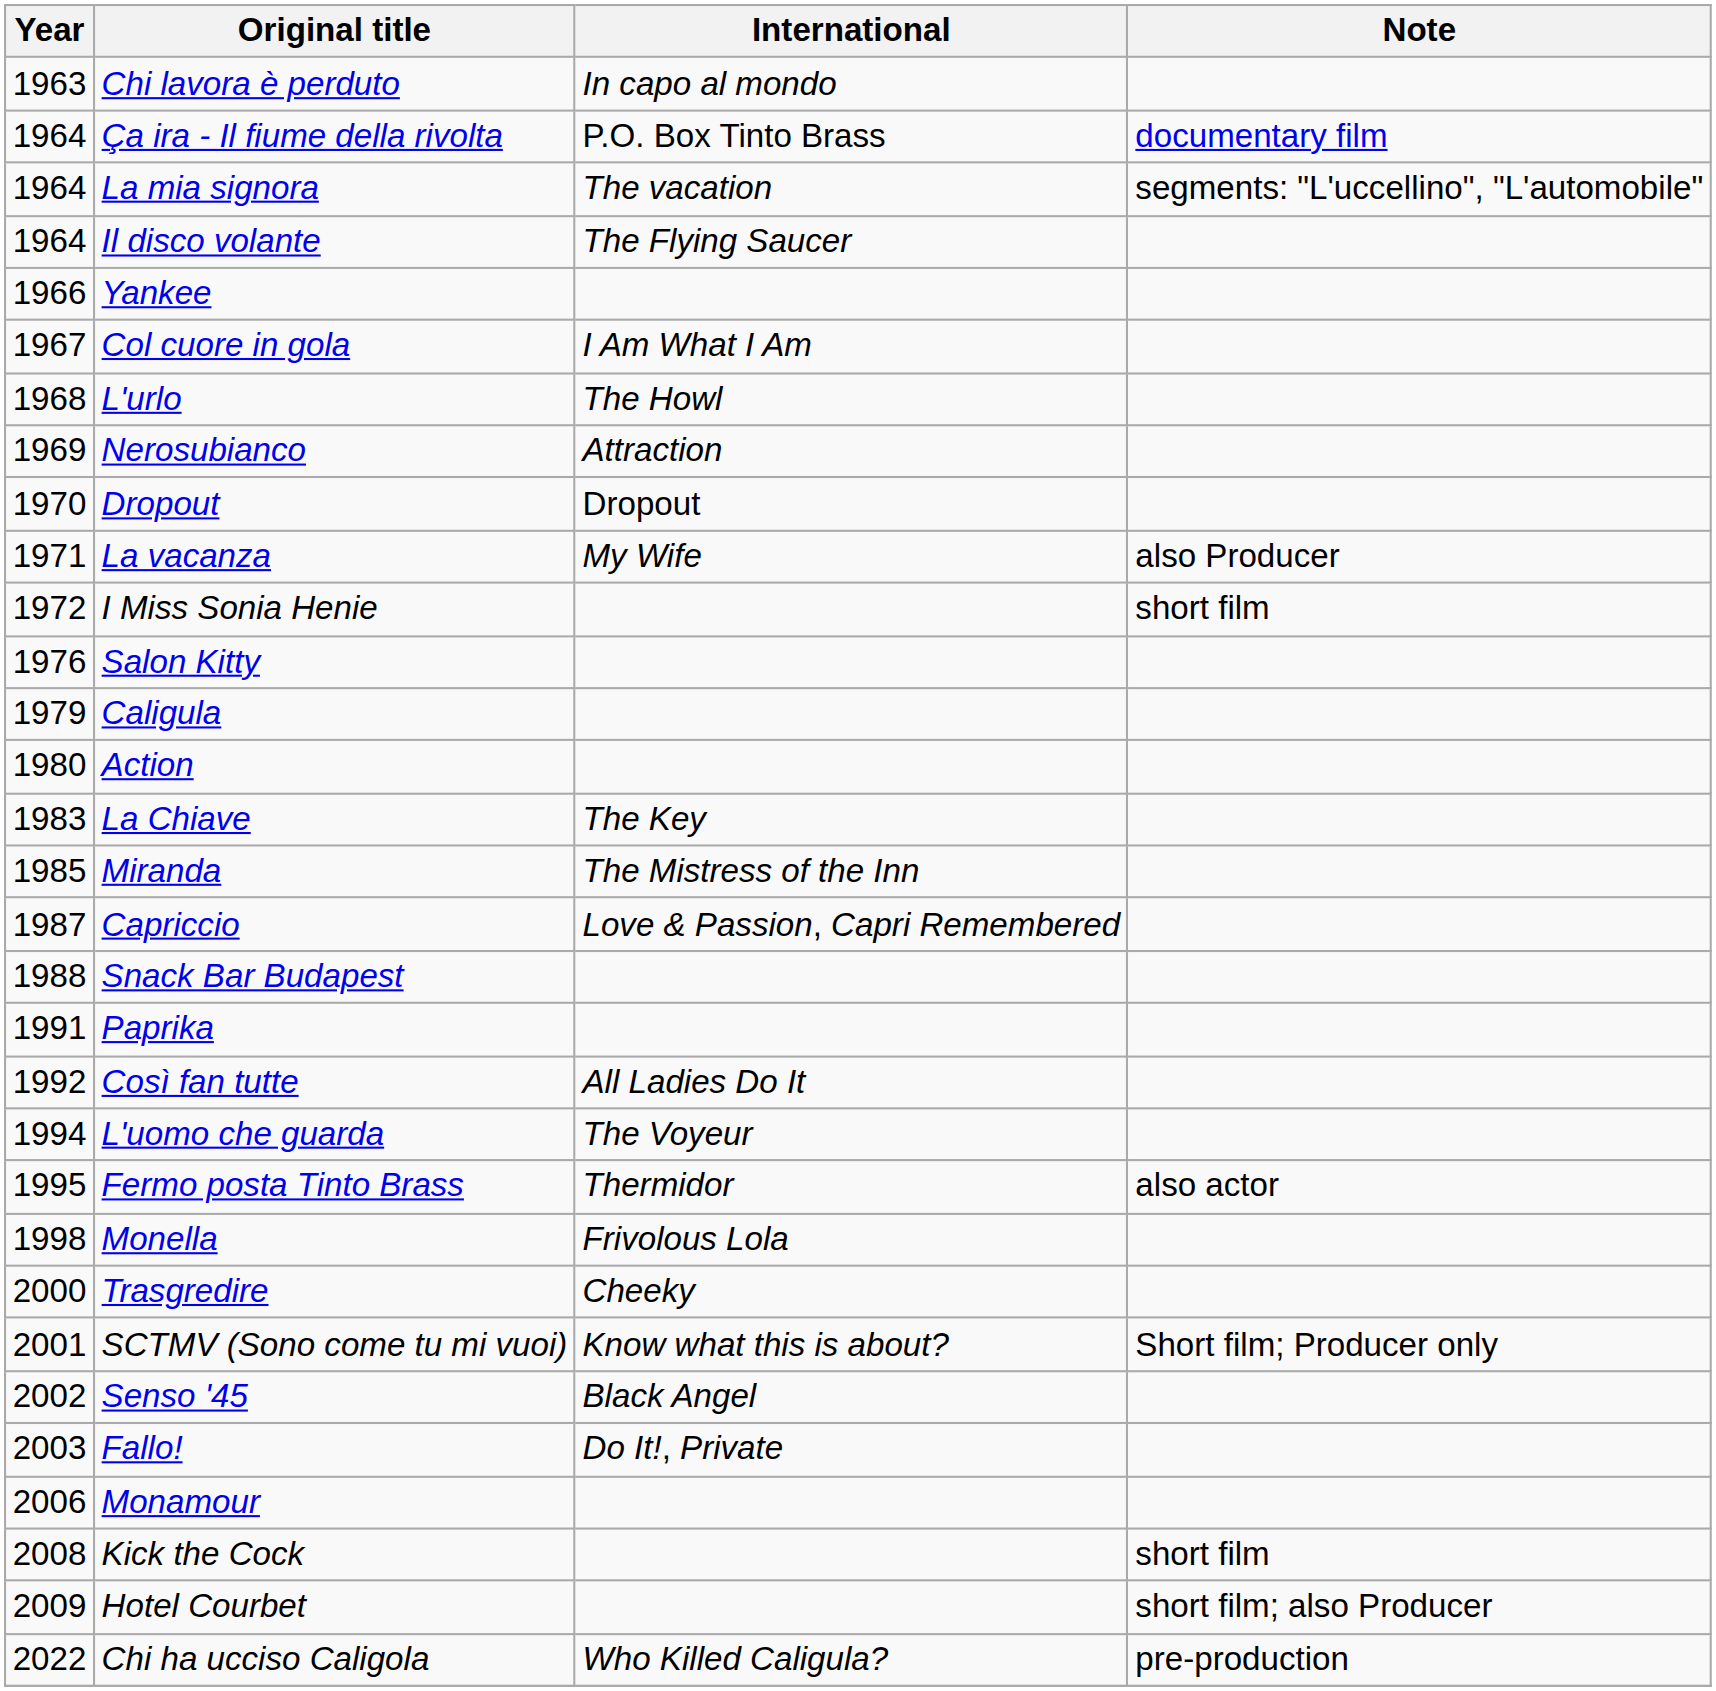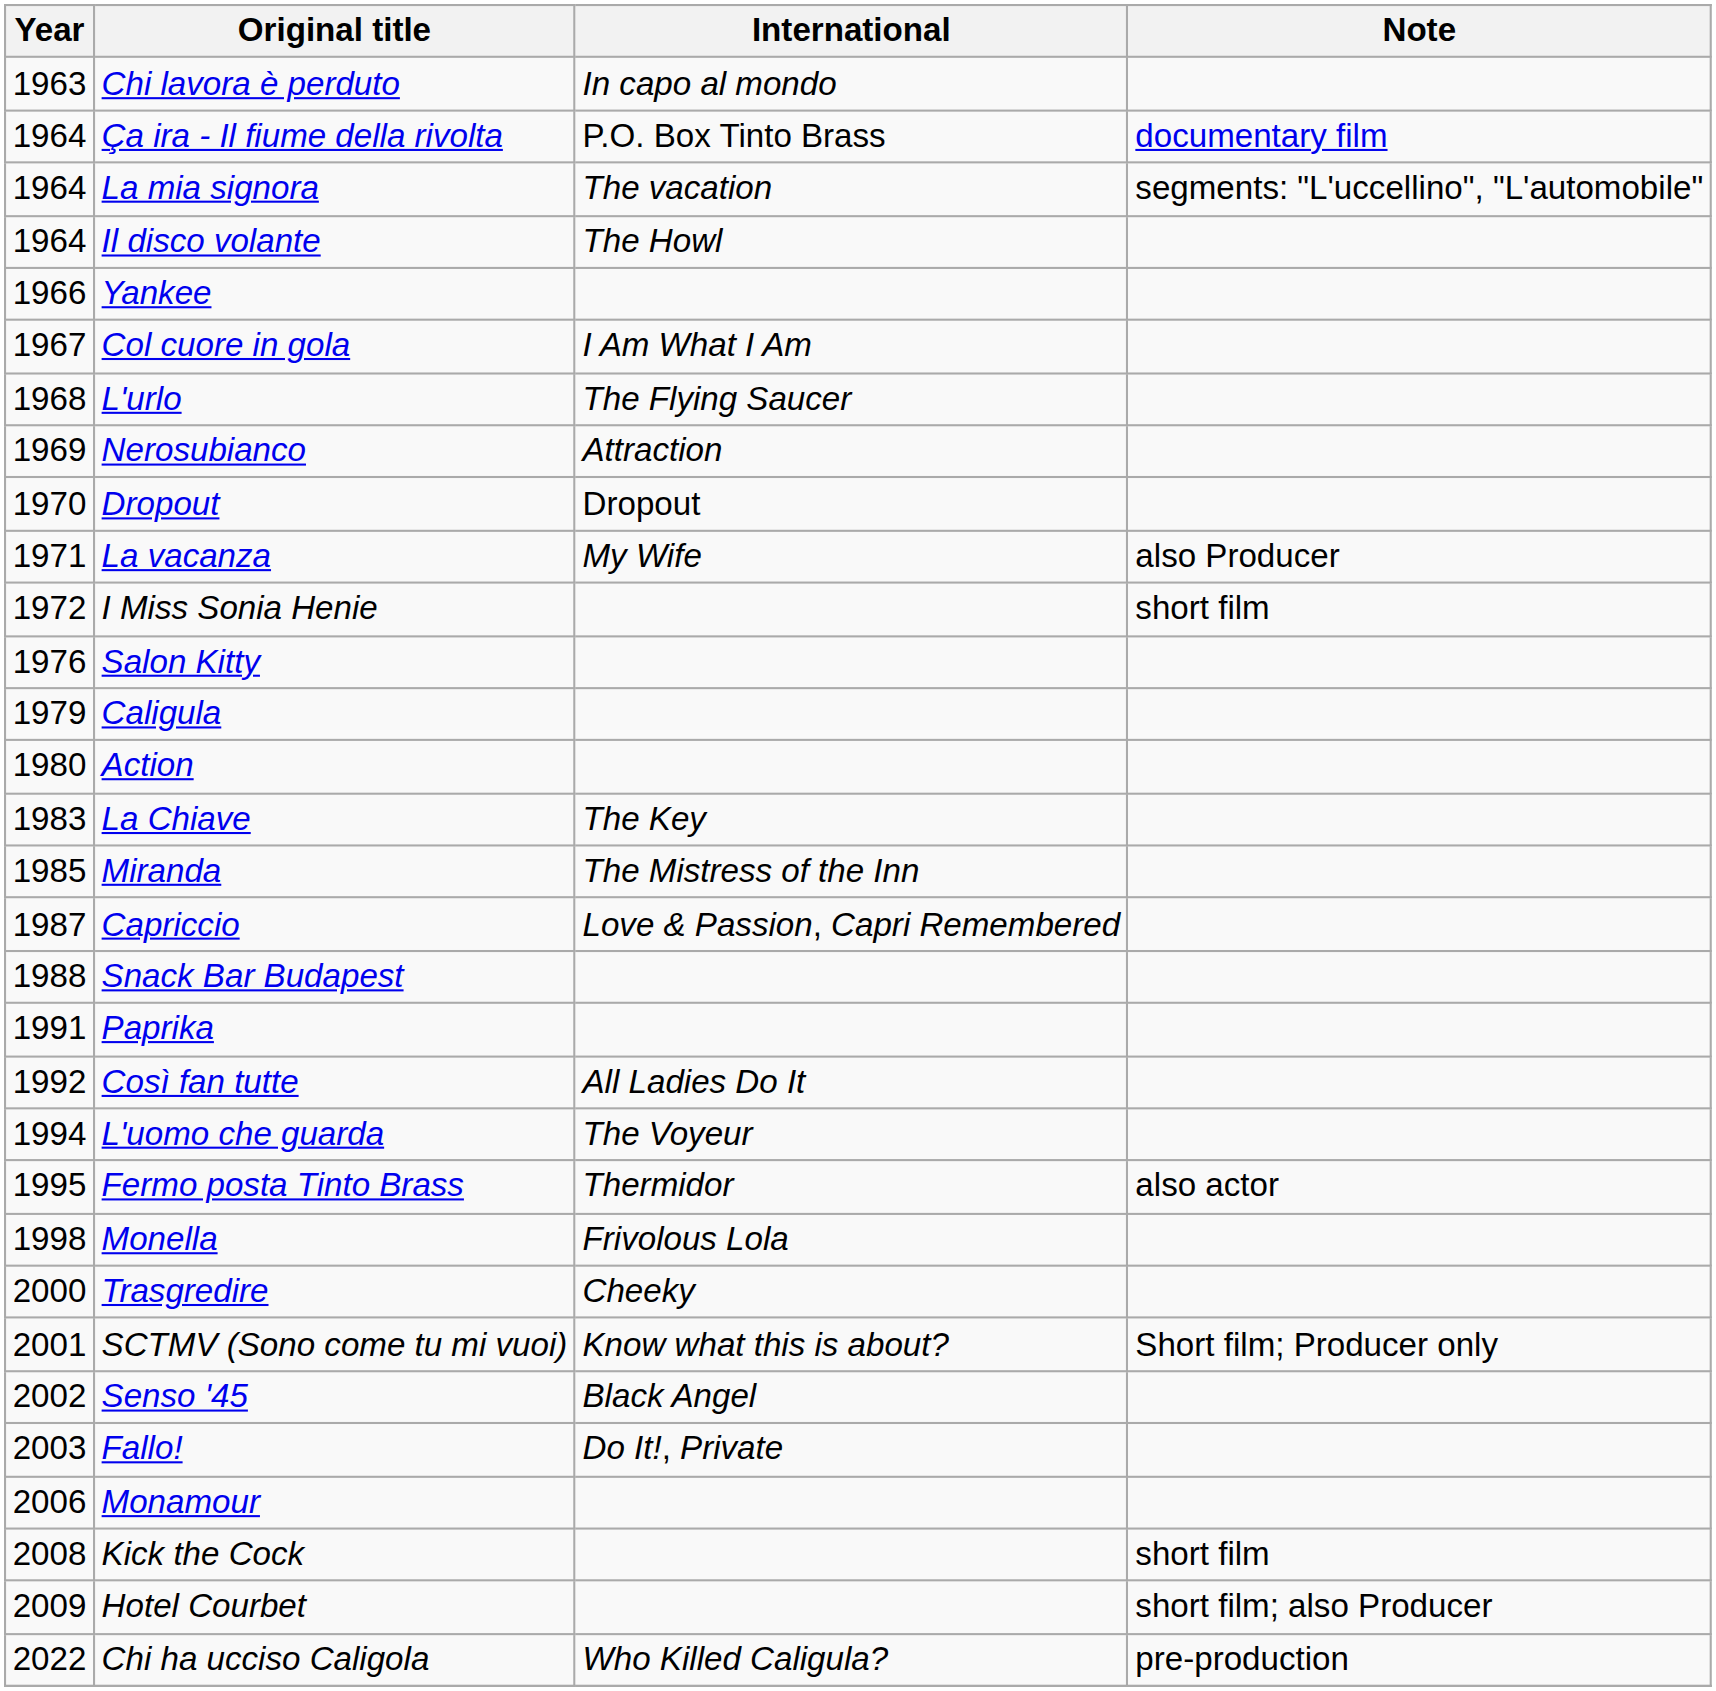Il disco volante | International: The Flying Saucer -> The Howl
L'urlo | International: The Howl -> The Flying Saucer
